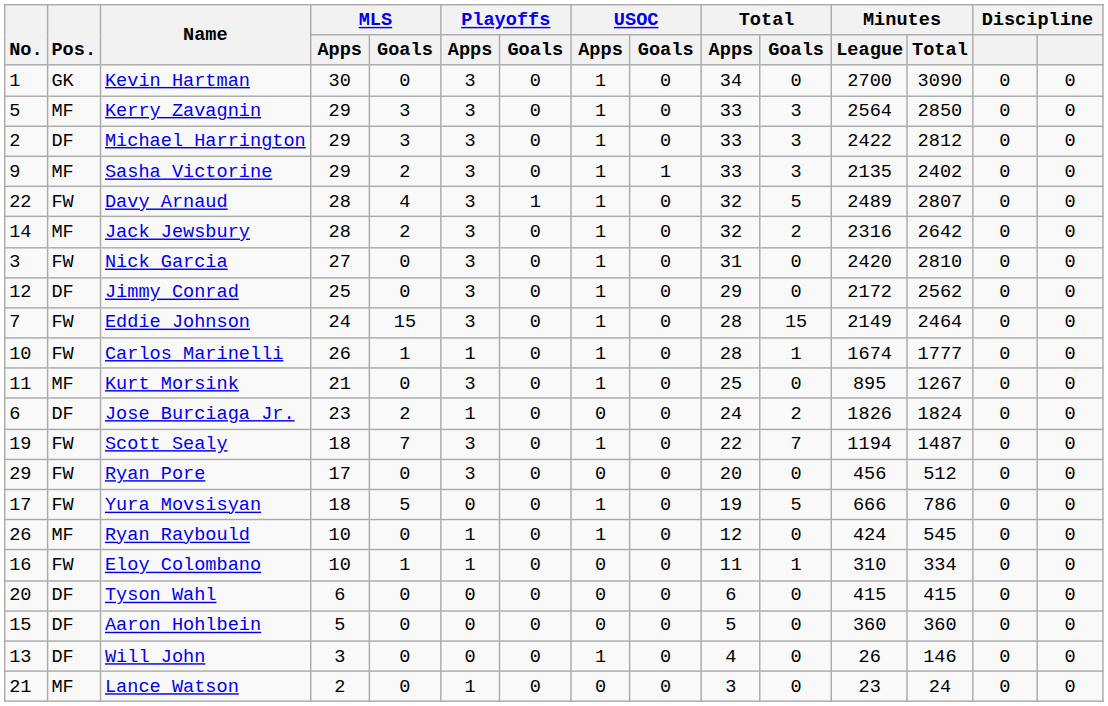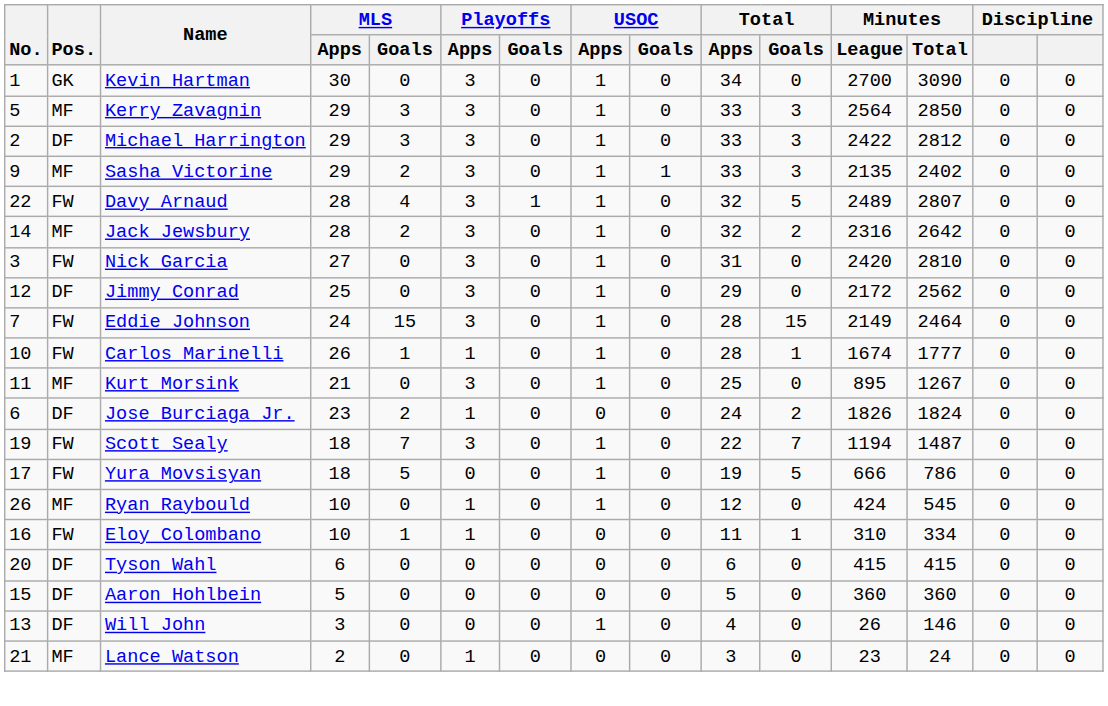- row: 29 | FW | Ryan Pore | 17 | 0 | 3 | 0 | 0 | 0 | 20 | 0 | 456 | 512 | 0 | 0
